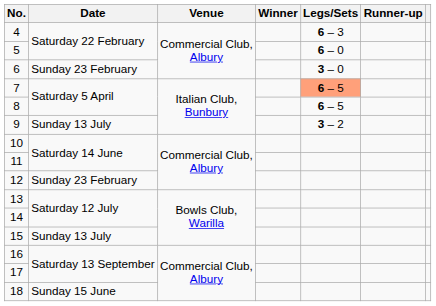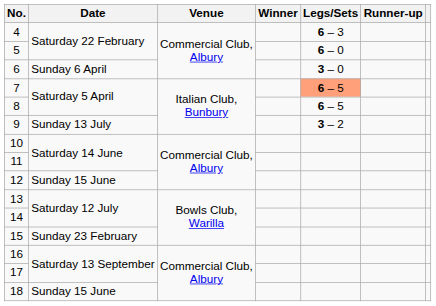6 | Date: Sunday 23 February -> Sunday 6 April
12 | Date: Sunday 23 February -> Sunday 15 June
15 | Date: Sunday 13 July -> Sunday 23 February
